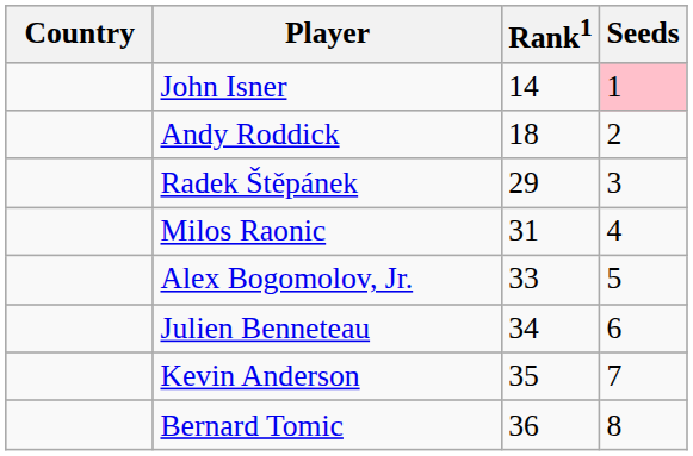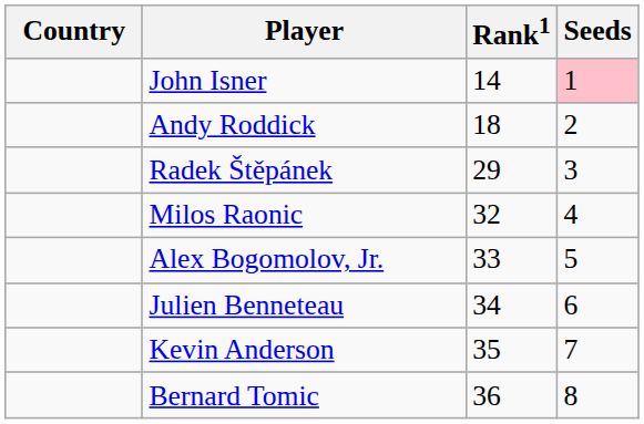Milos Raonic | Rank1: 31 -> 32
